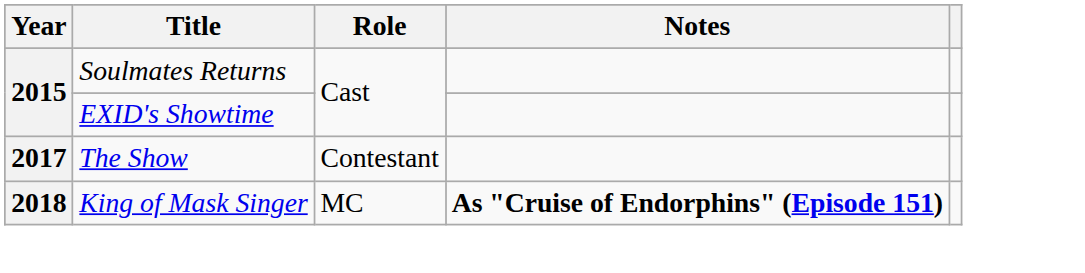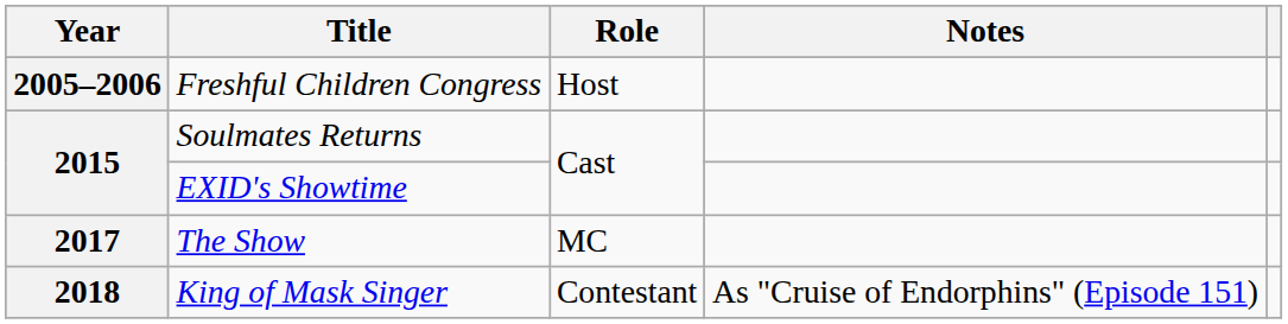+ row: 2005–2006 | Freshful Children Congress | Host
The Show | Role: Contestant -> MC
King of Mask Singer | Role: MC -> Contestant
King of Mask Singer | Notes: bold -> normal
